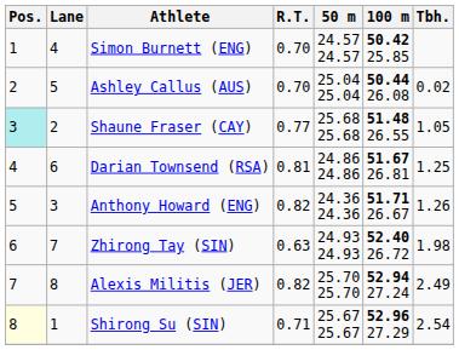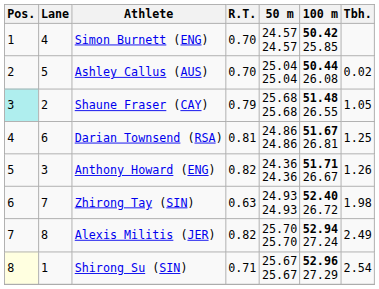Shaune Fraser (CAY) | R.T.: 0.77 -> 0.79
